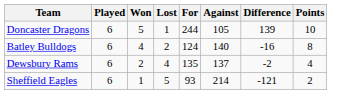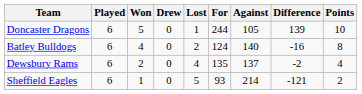+ column: Drew | 0 | 0 | 0 | 0
